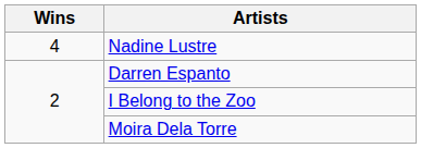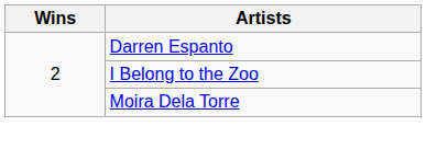- row: 4 | Nadine Lustre
